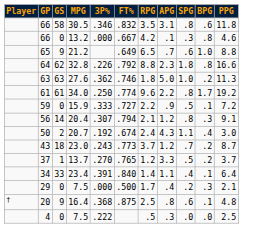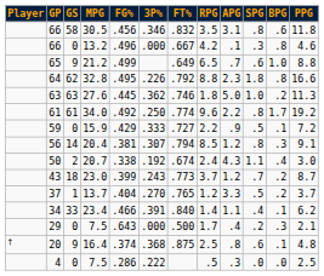+ column: FG% | .456 | .496 | .499 | .495 | .445 | .492 | .429 | .381 | .338 | .399 | .404 | .466 | .643 | .374 | .286
56 | RPG: 2.1 -> 8.5
34 | PPG: 6.4 -> 6.2
